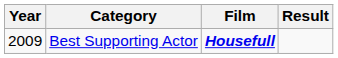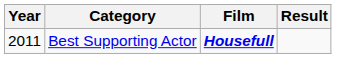Best Supporting Actor | Year: 2009 -> 2011
